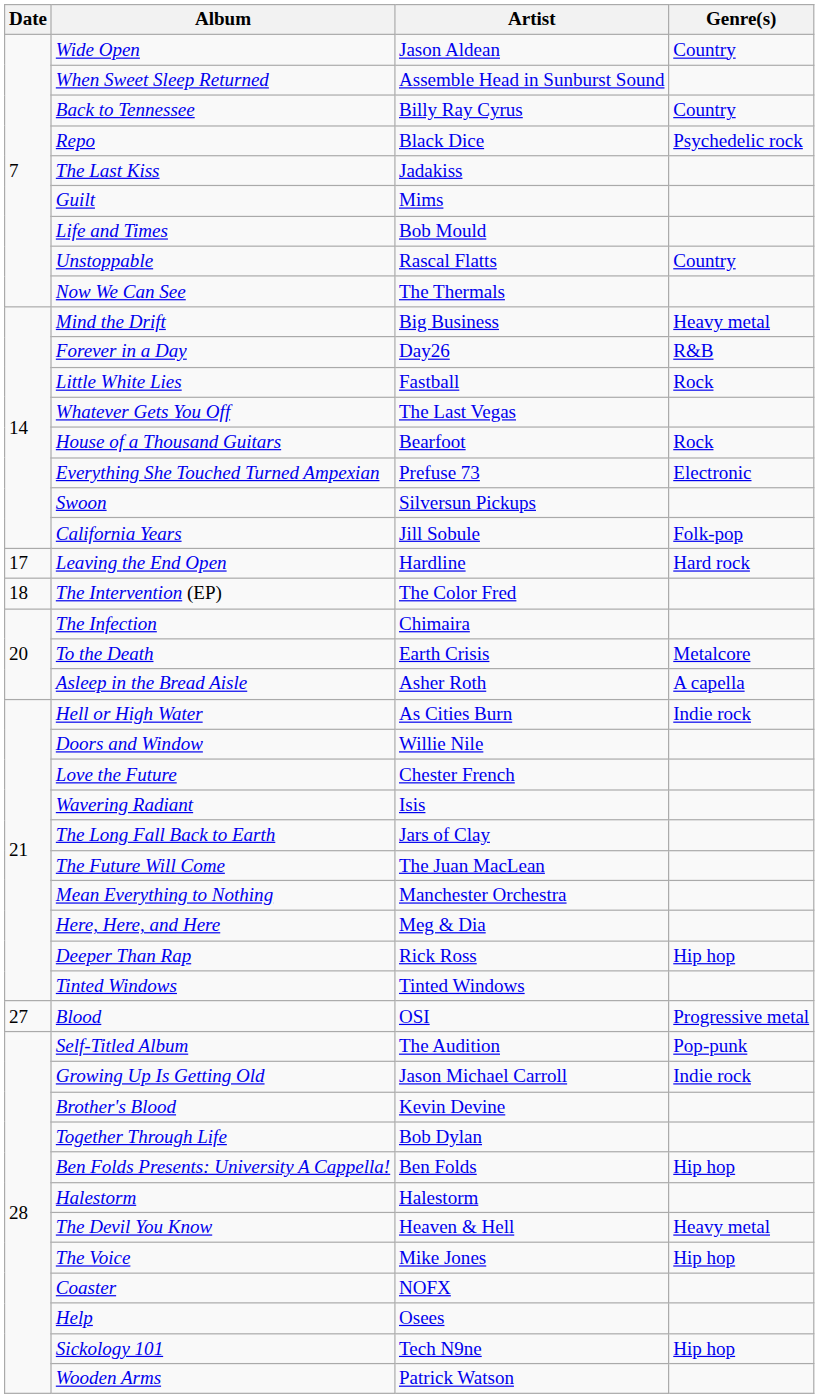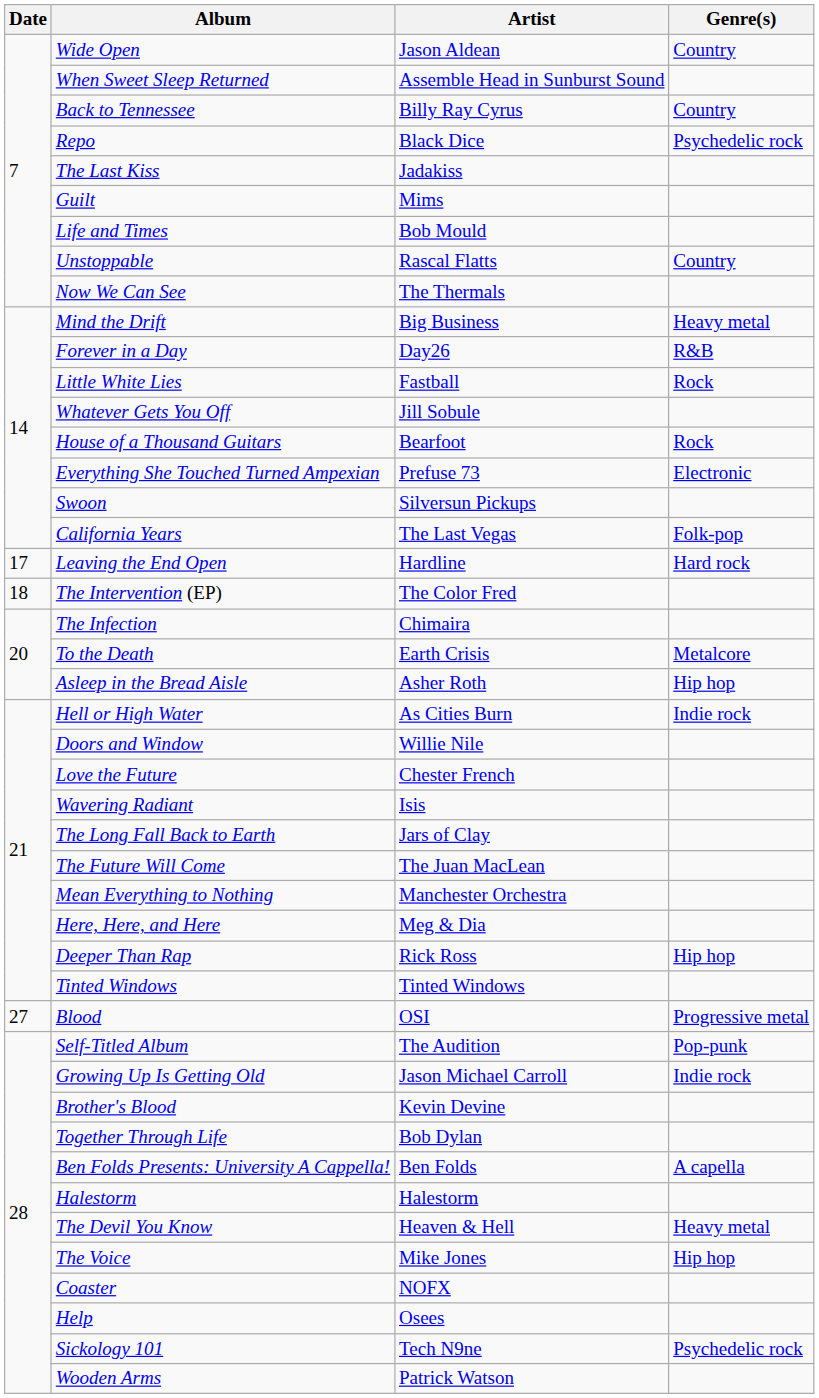Whatever Gets You Off | Artist: The Last Vegas -> Jill Sobule
California Years | Artist: Jill Sobule -> The Last Vegas
Asleep in the Bread Aisle | Genre(s): A capella -> Hip hop
Ben Folds Presents: University A Cappella! | Genre(s): Hip hop -> A capella
Sickology 101 | Genre(s): Hip hop -> Psychedelic rock
